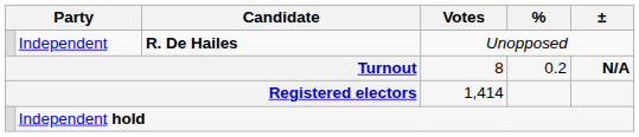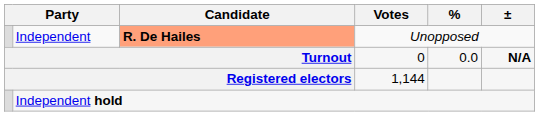Independent | Candidate: no background -> lightsalmon background
Turnout | Votes: 8 -> 0
Turnout | %: 0.2 -> 0.0
Registered electors | Votes: 1,414 -> 1,144
